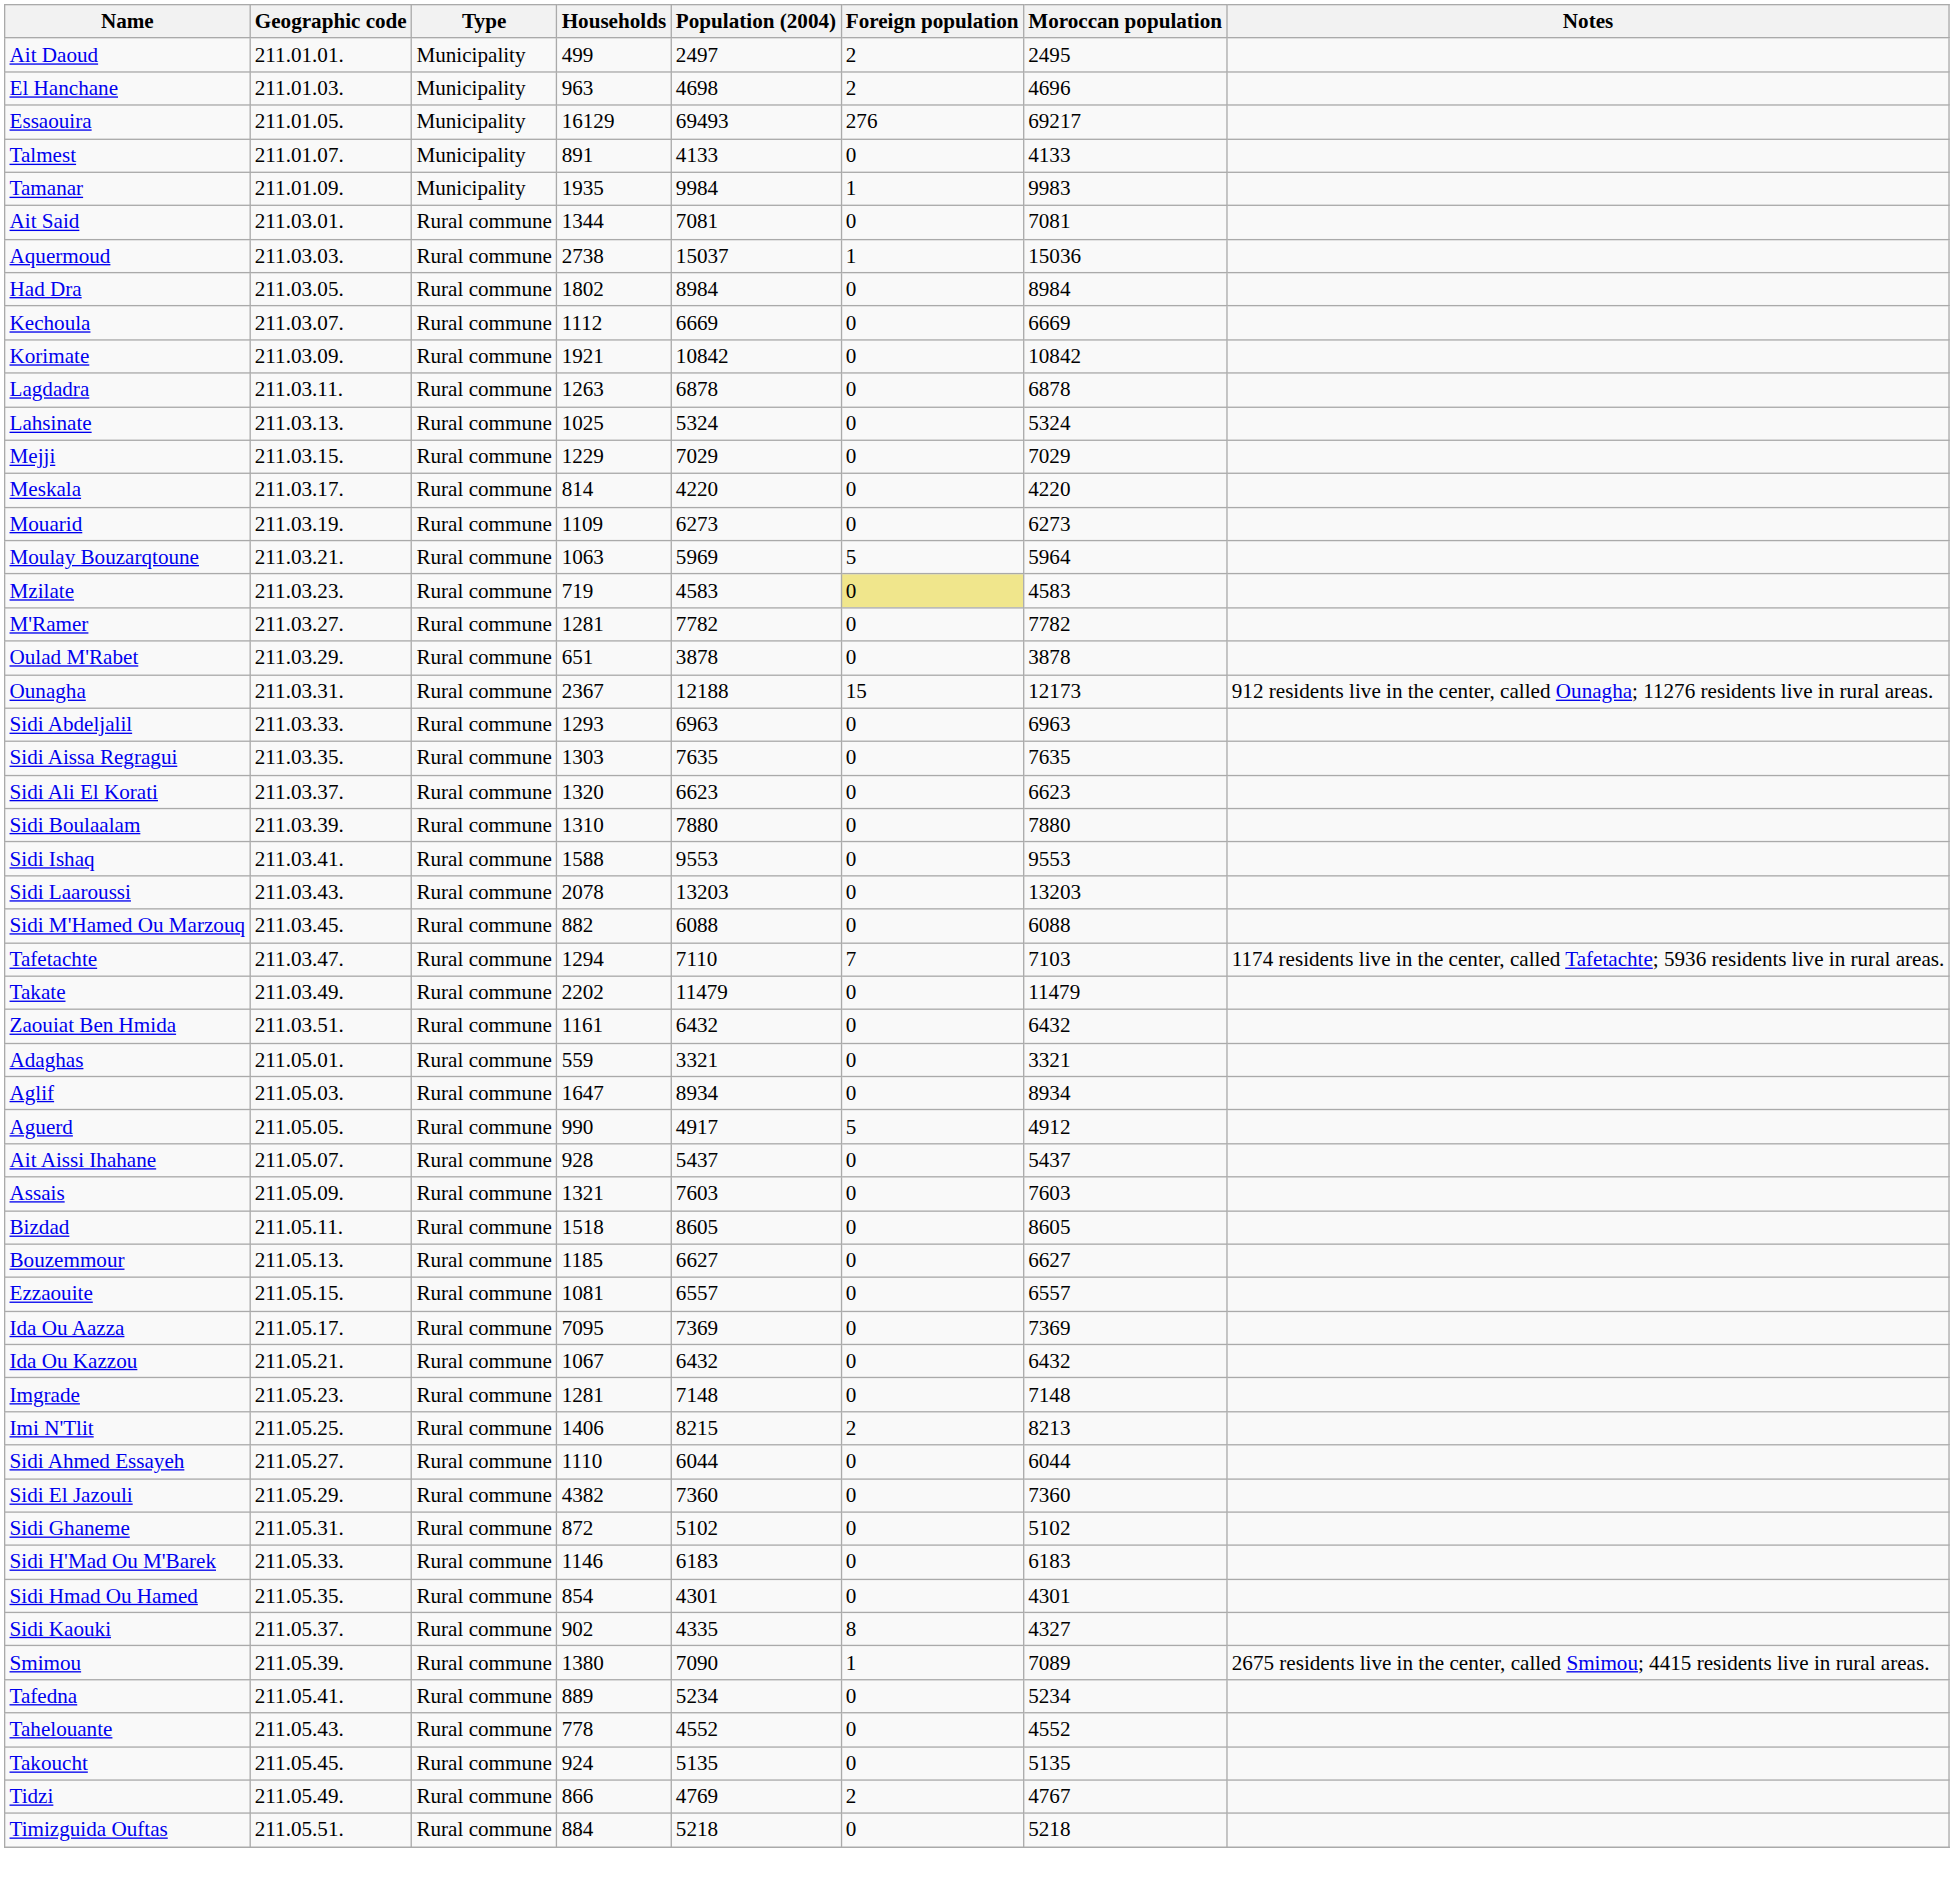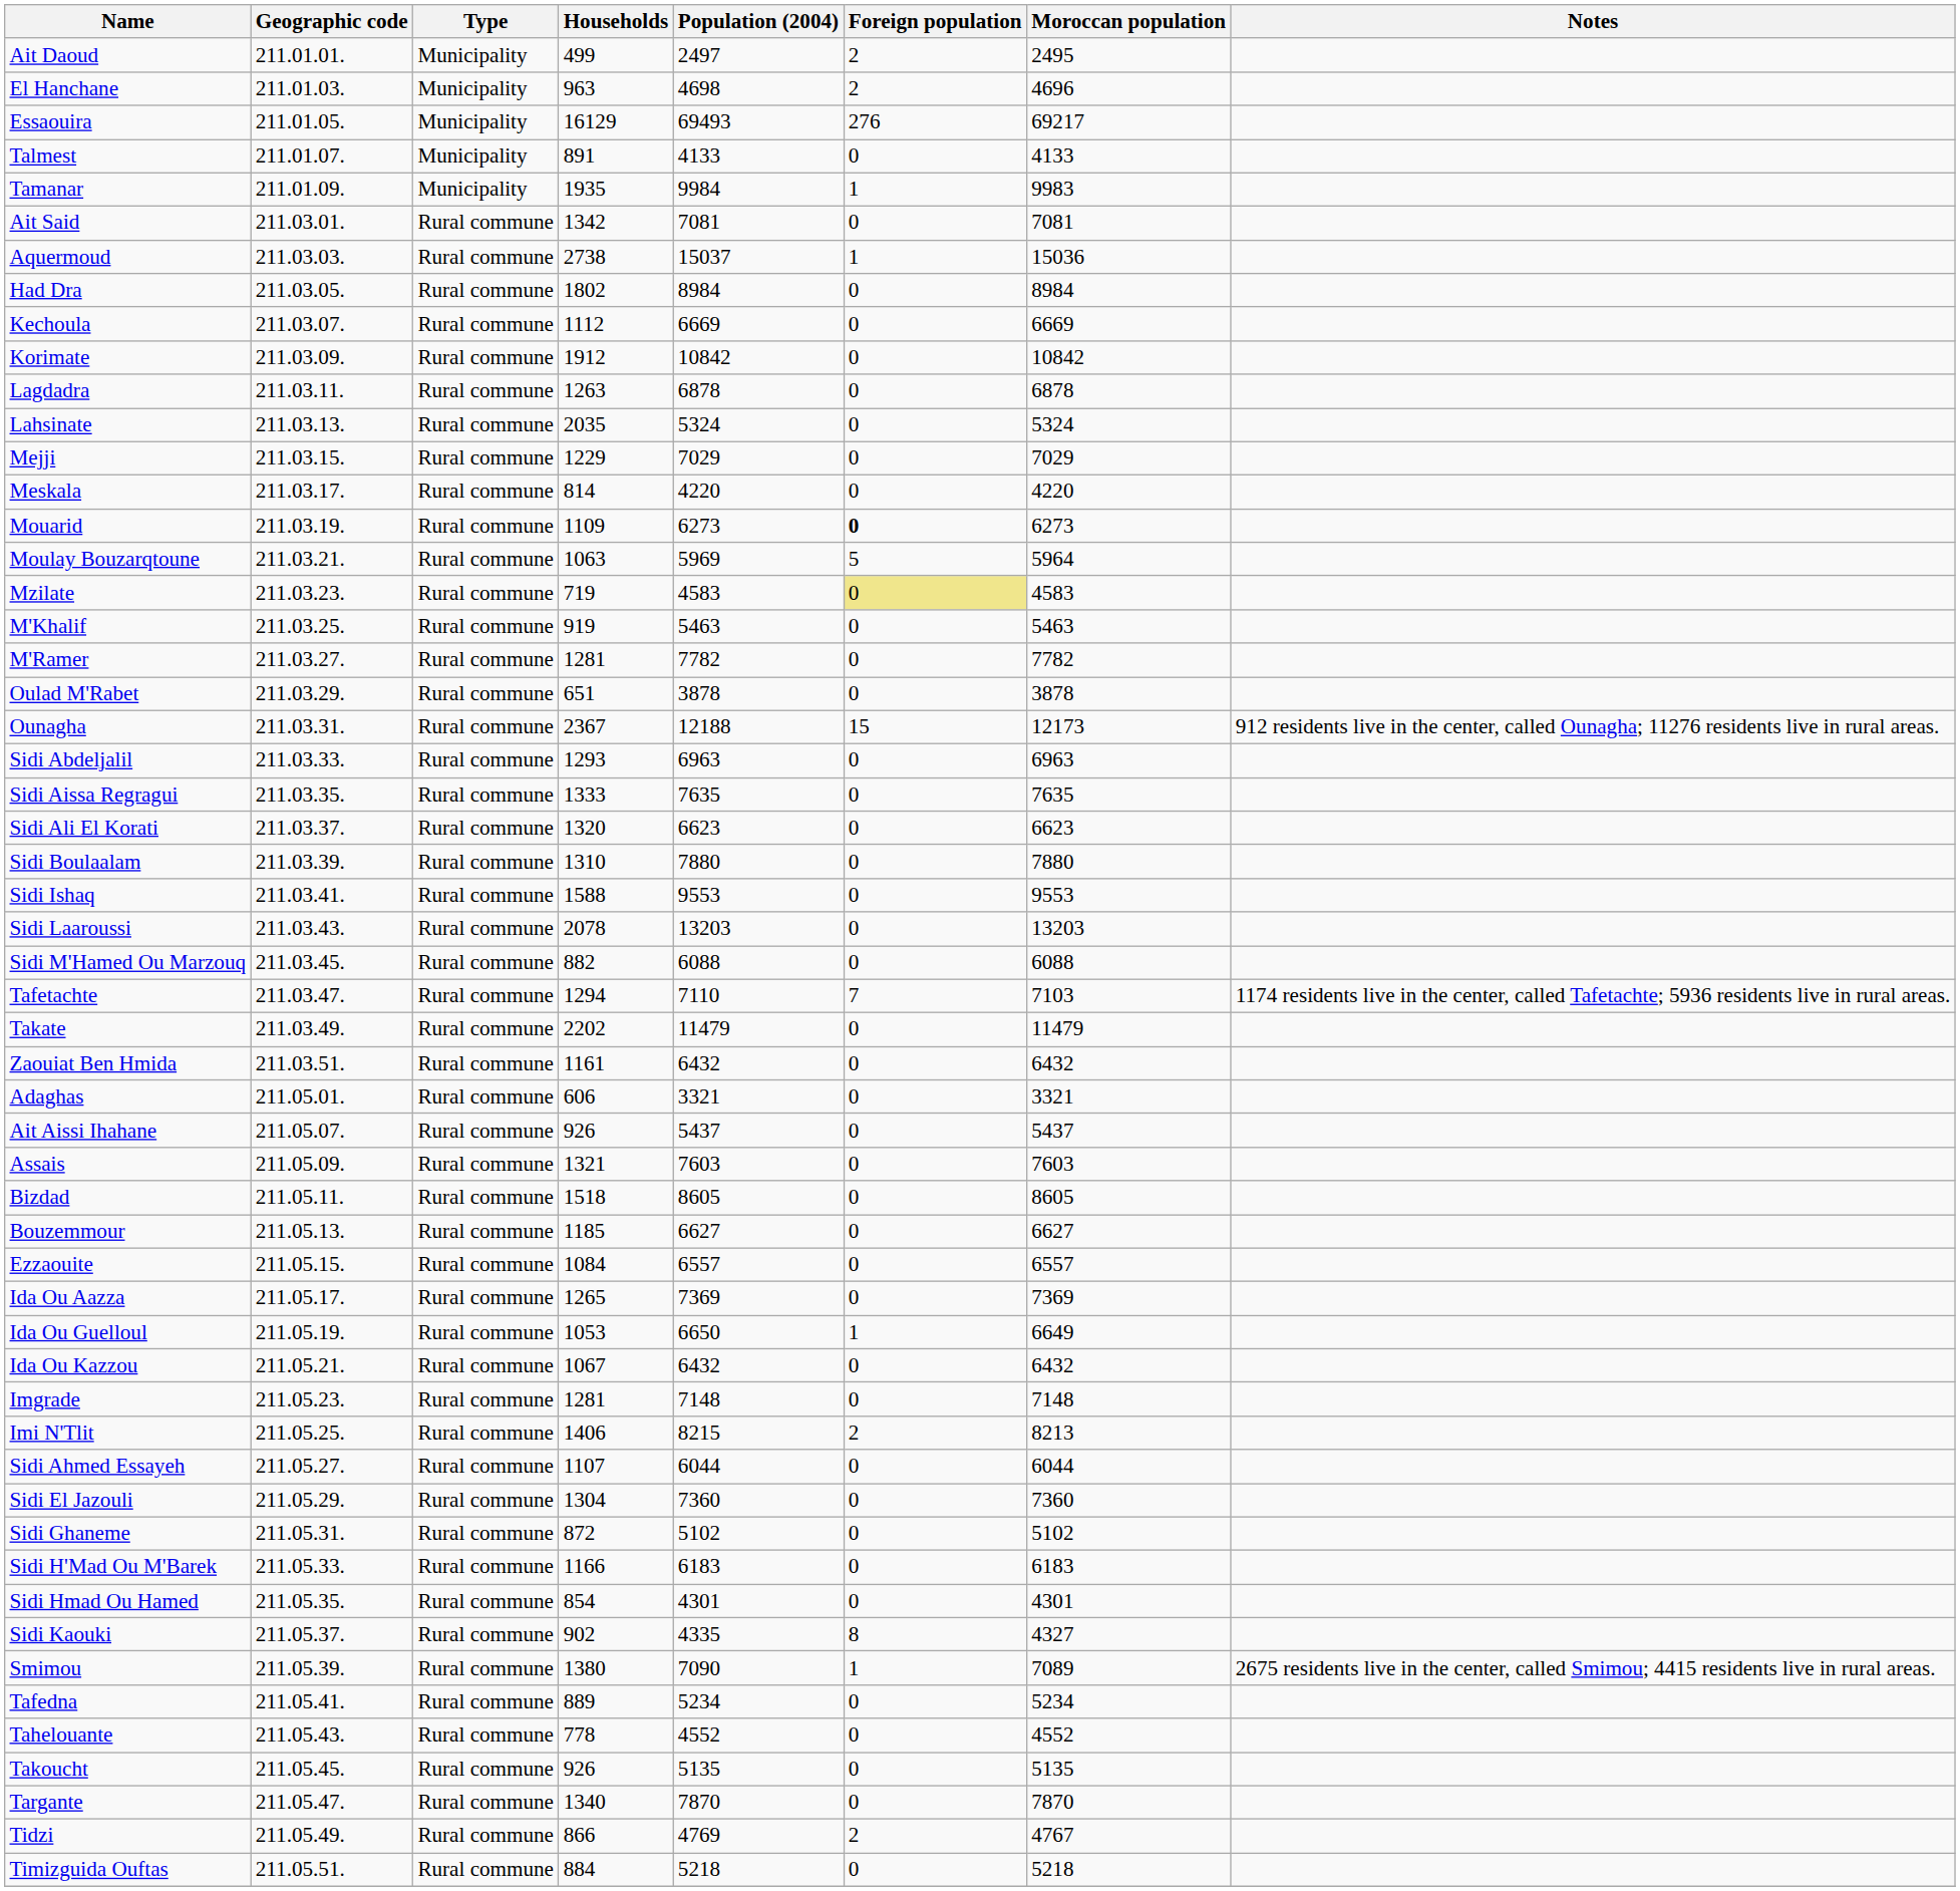Ait Said | Households: 1344 -> 1342
Korimate | Households: 1921 -> 1912
Lahsinate | Households: 1025 -> 2035
Mouarid | Foreign population: normal -> bold
+ row: M'Khalif | 211.03.25. | Rural commune | 919 | 5463 | 0 | 5463
Sidi Aissa Regragui | Households: 1303 -> 1333
Adaghas | Households: 559 -> 606
- row: Aglif | 211.05.03. | Rural commune | 1647 | 8934 | 0 | 8934
- row: Aguerd | 211.05.05. | Rural commune | 990 | 4917 | 5 | 4912
Ait Aissi Ihahane | Households: 928 -> 926
Ezzaouite | Households: 1081 -> 1084
Ida Ou Aazza | Households: 7095 -> 1265
+ row: Ida Ou Guelloul | 211.05.19. | Rural commune | 1053 | 6650 | 1 | 6649
Sidi Ahmed Essayeh | Households: 1110 -> 1107
Sidi El Jazouli | Households: 4382 -> 1304
Sidi H'Mad Ou M'Barek | Households: 1146 -> 1166
Takoucht | Households: 924 -> 926
+ row: Targante | 211.05.47. | Rural commune | 1340 | 7870 | 0 | 7870
